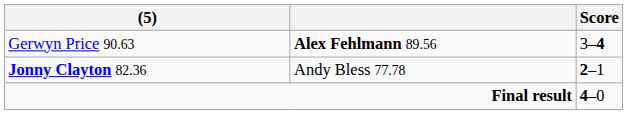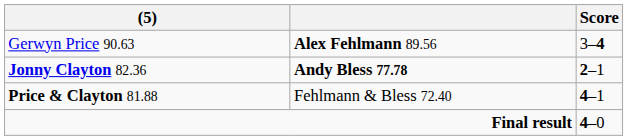Jonny Clayton 82.36 | column 2: normal -> bold
+ row: Price & Clayton 81.88 | Fehlmann & Bless 72.40 | 4–1
